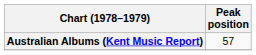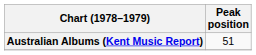Australian Albums (Kent Music Report) | Peak position: 57 -> 51
